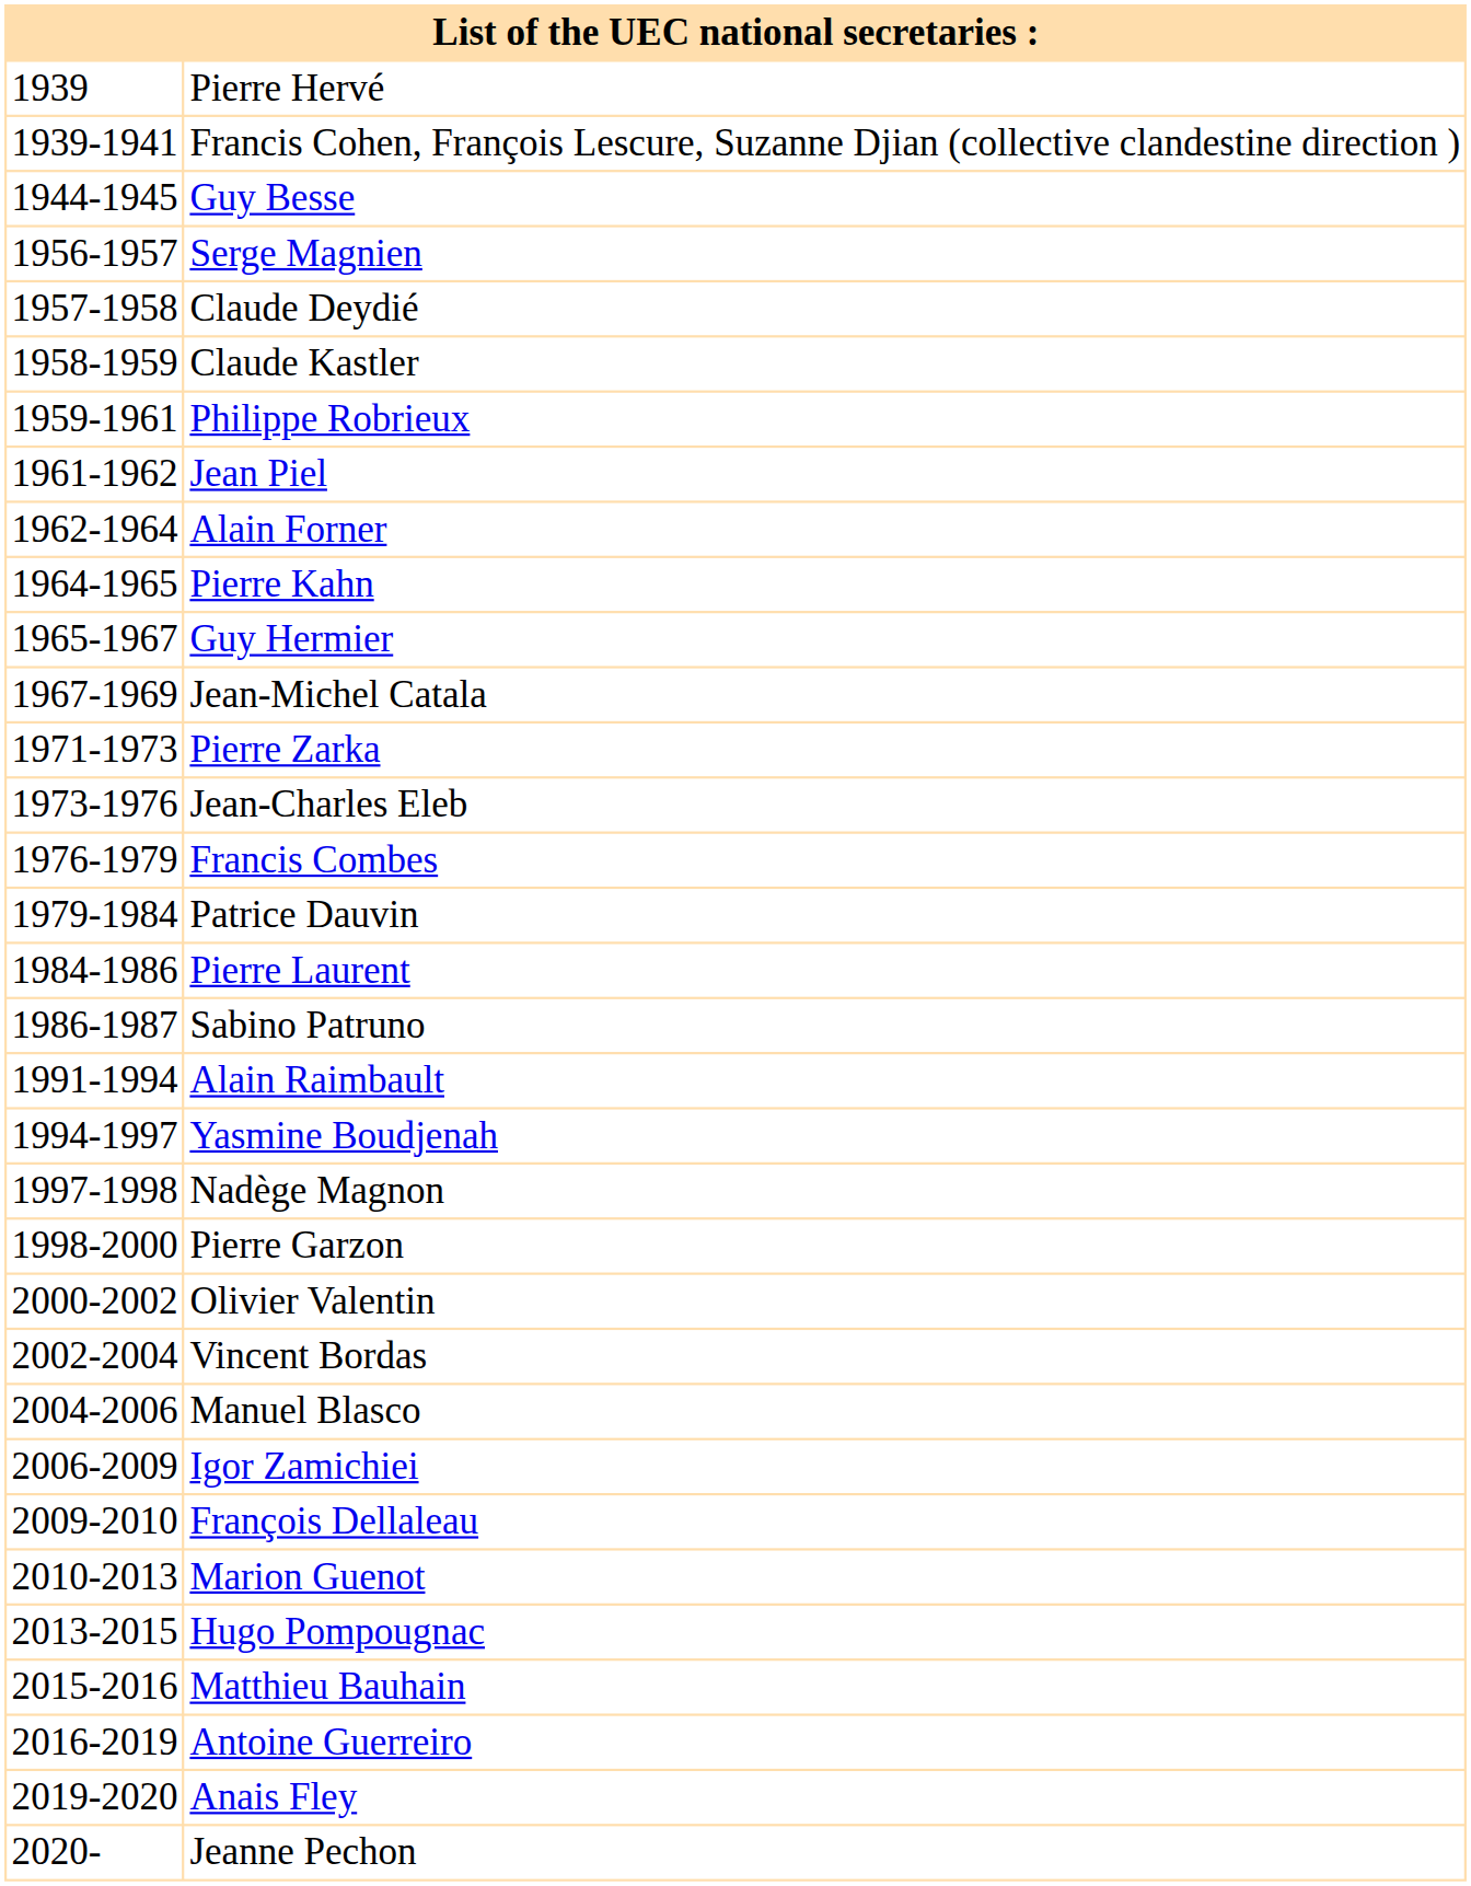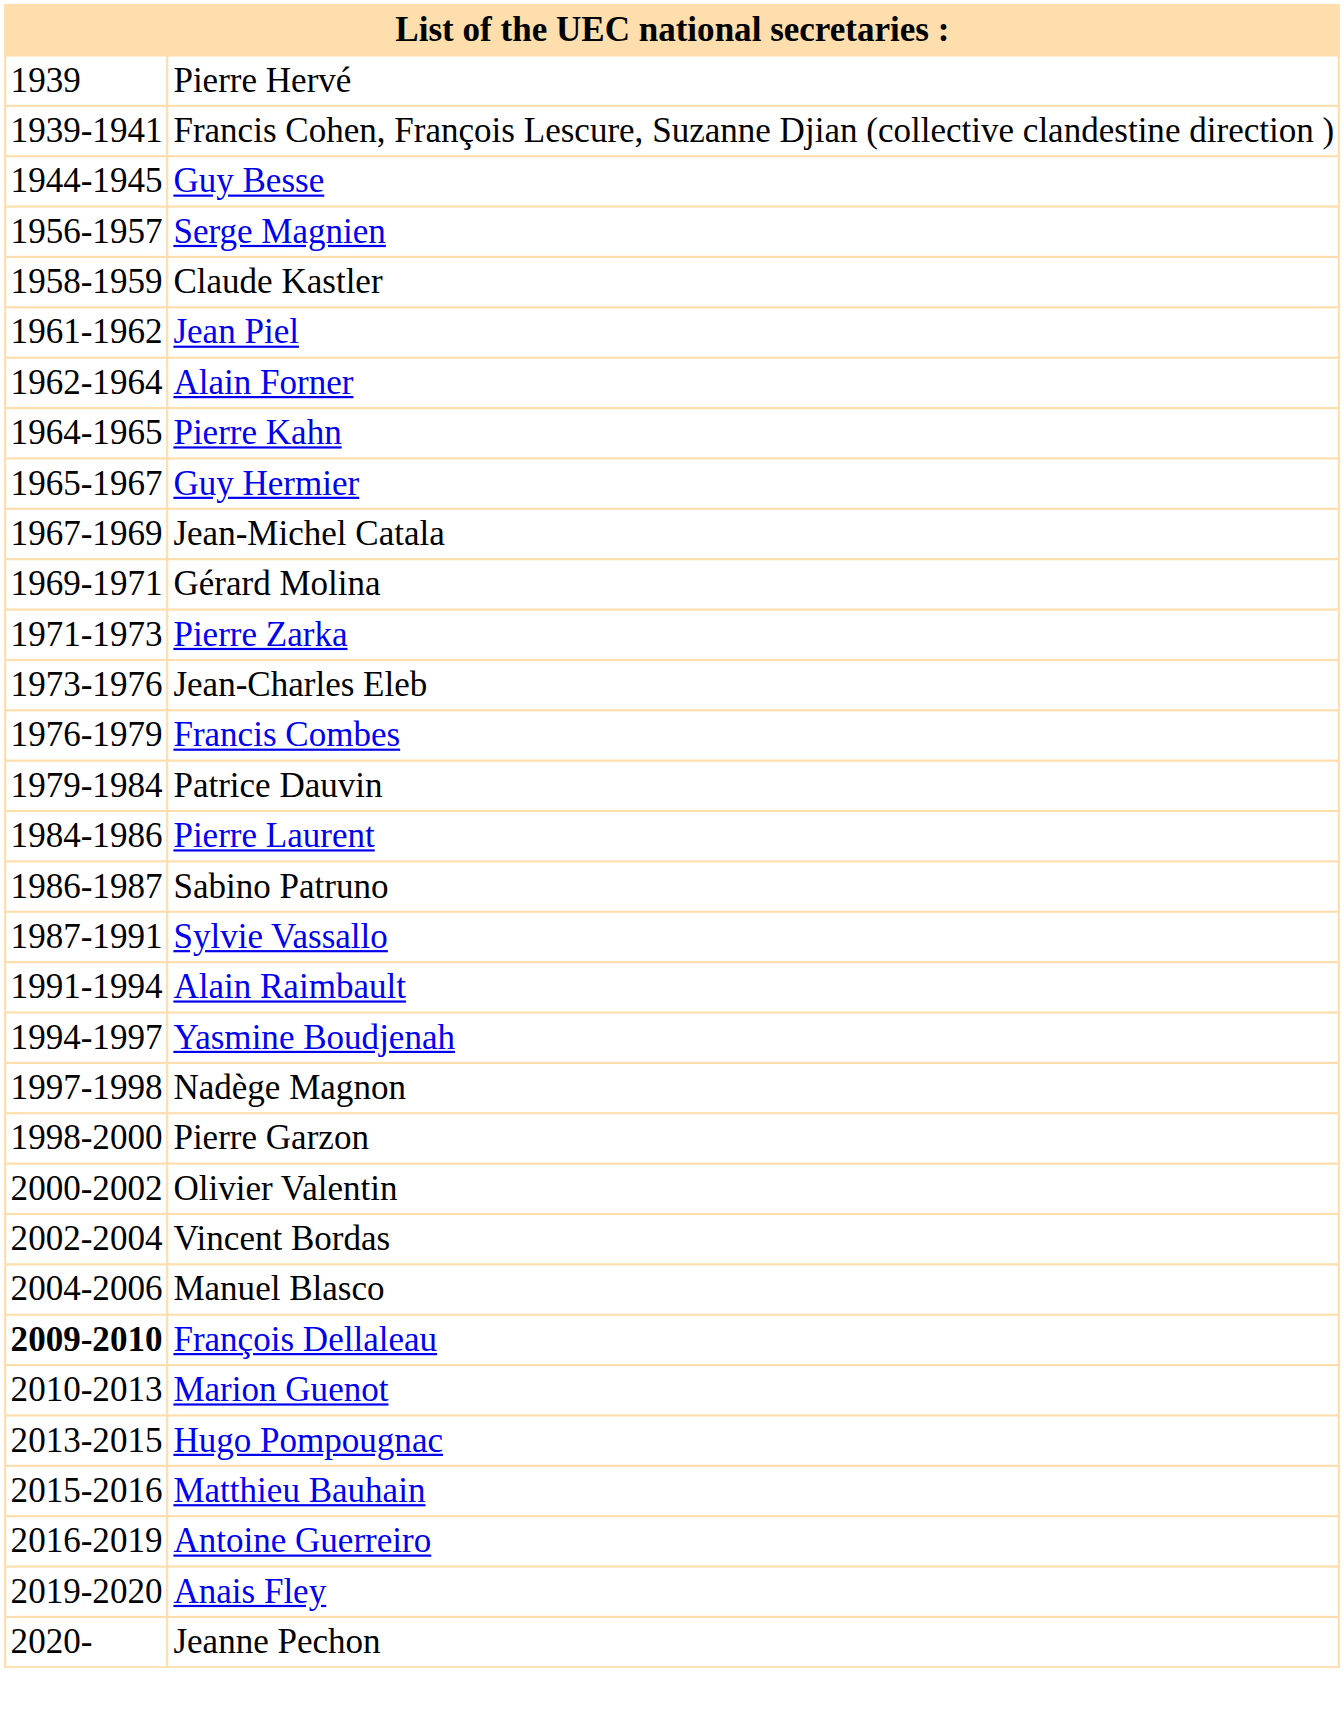- row: 1957-1958 | Claude Deydié
- row: 1959-1961 | Philippe Robrieux
+ row: 1969-1971 | Gérard Molina
+ row: 1987-1991 | Sylvie Vassallo
- row: 2006-2009 | Igor Zamichiei
François Dellaleau | column 1: normal -> bold
